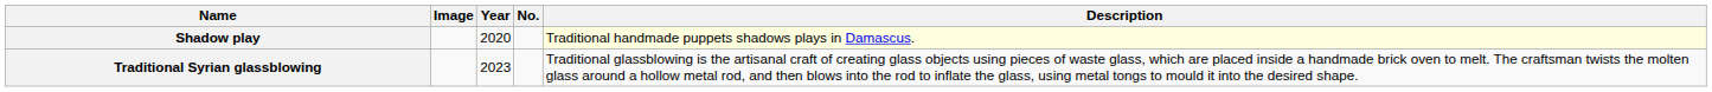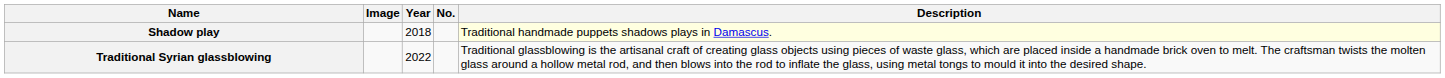Shadow play | Year: 2020 -> 2018
Traditional Syrian glassblowing | Year: 2023 -> 2022
